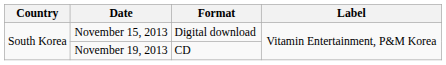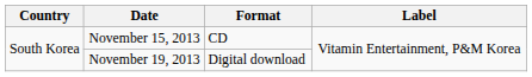November 15, 2013 | Format: Digital download -> CD
November 19, 2013 | Format: CD -> Digital download
